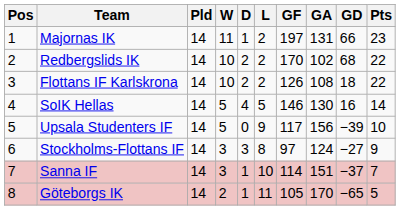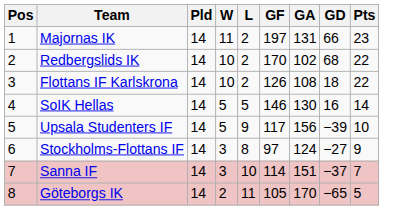- column: D | 1 | 2 | 2 | 4 | 0 | 3 | 1 | 1
